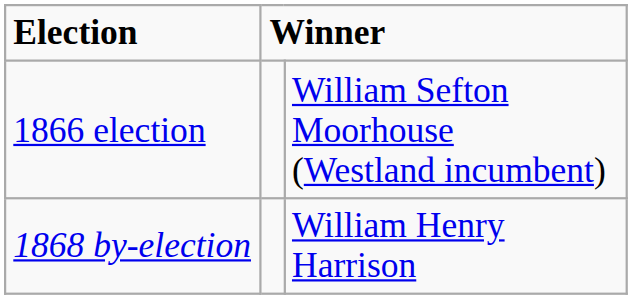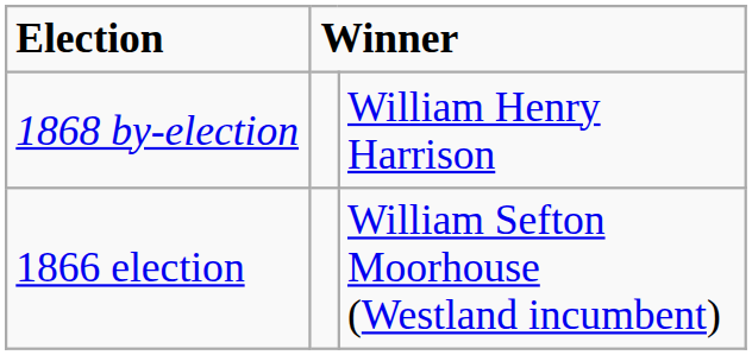rows swapped: 1866 election <-> 1868 by-election
